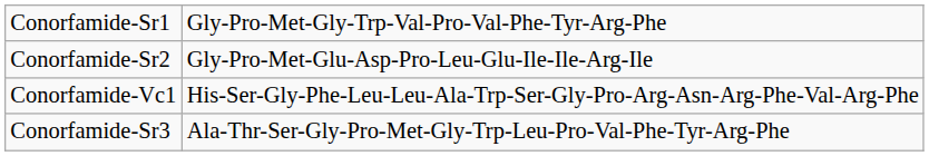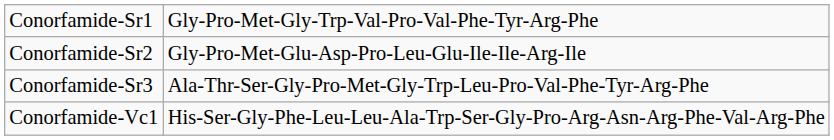rows swapped: Conorfamide-Sr3 <-> Conorfamide-Vc1
